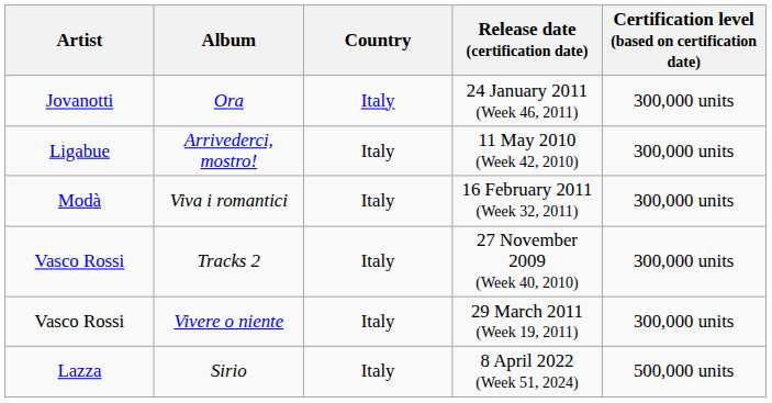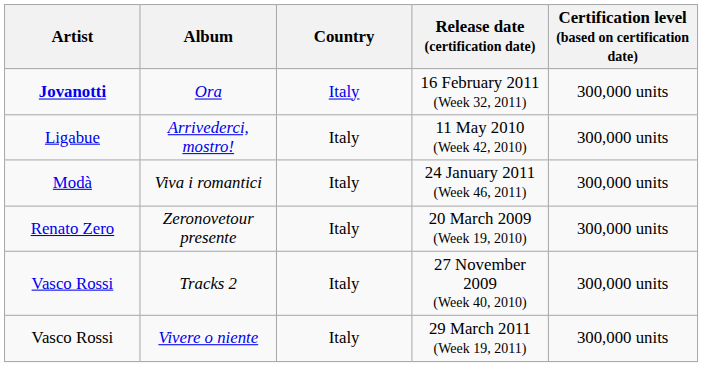Ora | Artist: normal -> bold
Ora | Release date (certification date): 24 January 2011 (Week 46, 2011) -> 16 February 2011 (Week 32, 2011)
Viva i romantici | Release date (certification date): 16 February 2011 (Week 32, 2011) -> 24 January 2011 (Week 46, 2011)
+ row: Renato Zero | Zeronovetour presente | Italy | 20 March 2009 (Week 19, 2010) | 300,000 units
- row: Lazza | Sirio | Italy | 8 April 2022 (Week 51, 2024) | 500,000 units
